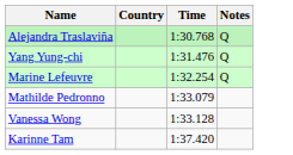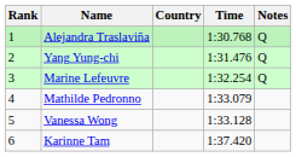+ column: Rank | 1 | 2 | 3 | 4 | 5 | 6
